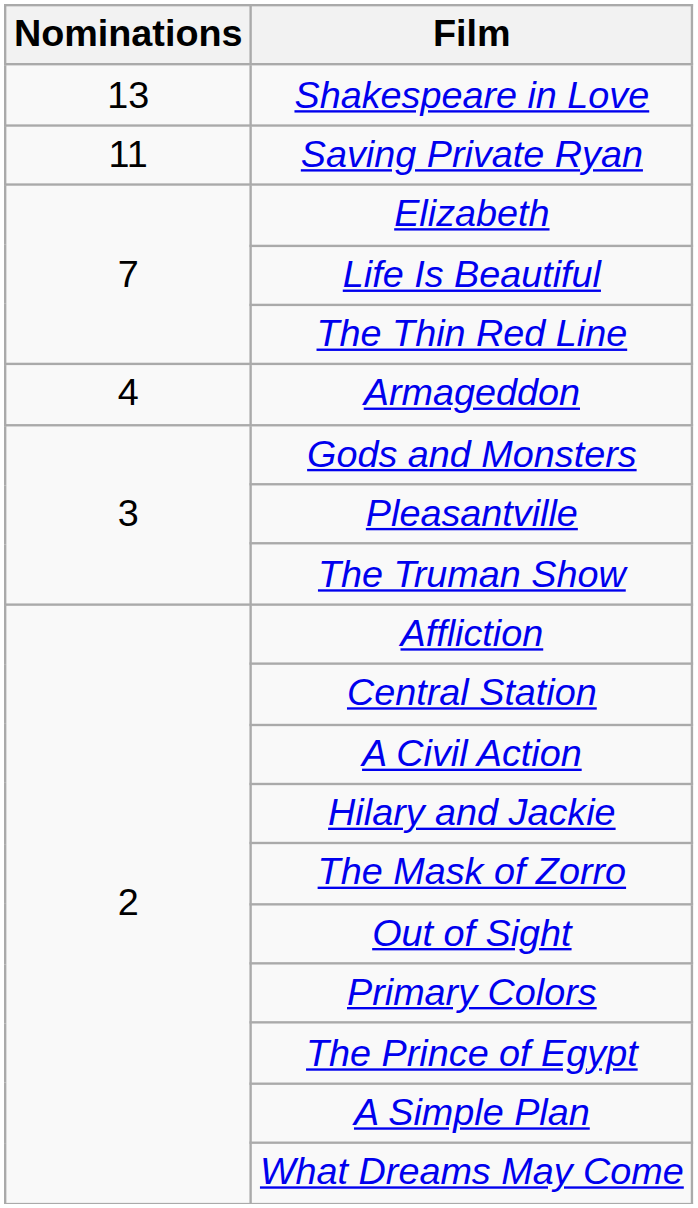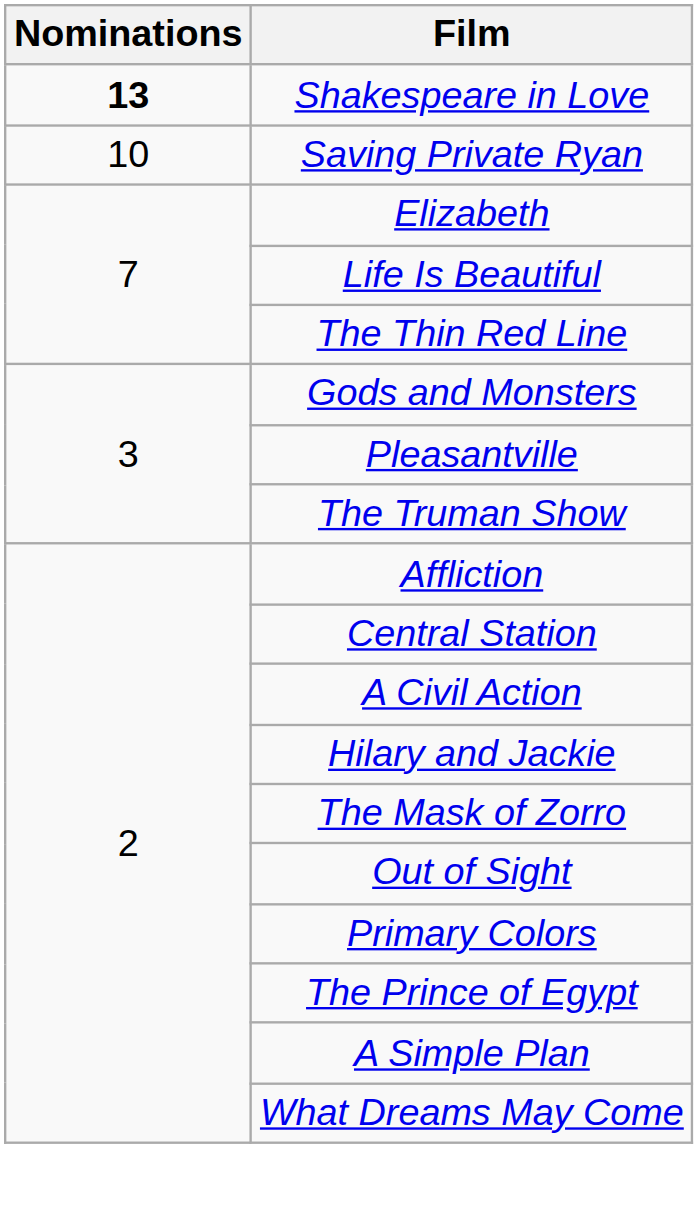Shakespeare in Love | Nominations: normal -> bold
Saving Private Ryan | Nominations: 11 -> 10
- row: 4 | Armageddon
